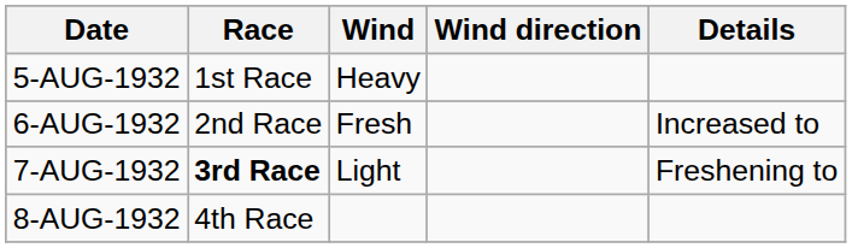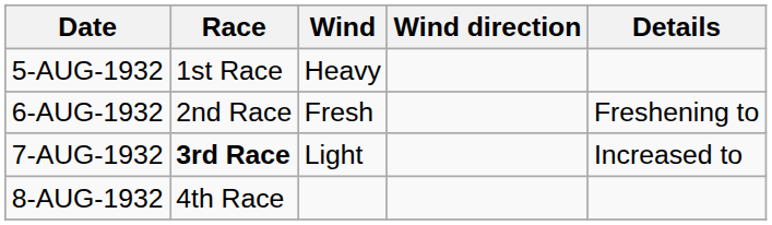6-AUG-1932 | Details: Increased to -> Freshening to
7-AUG-1932 | Details: Freshening to -> Increased to
